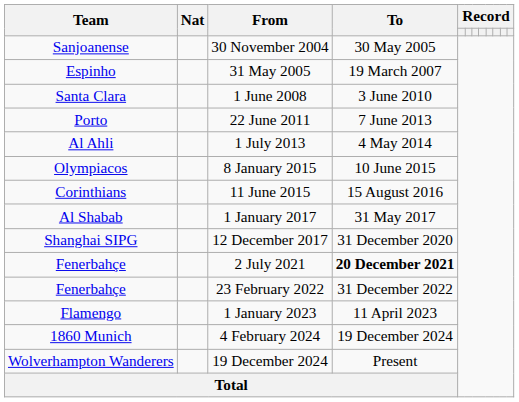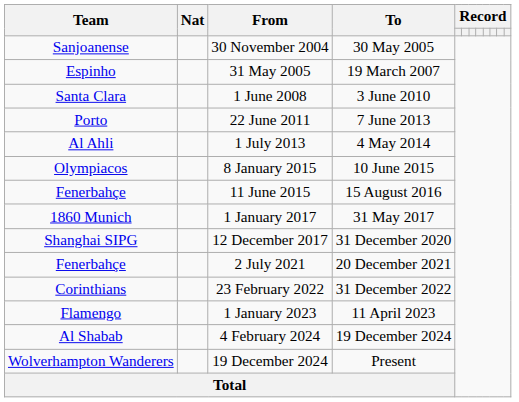11 June 2015 | Team: Corinthians -> Fenerbahçe
1 January 2017 | Team: Al Shabab -> 1860 Munich
2 July 2021 | To: bold -> normal
23 February 2022 | Team: Fenerbahçe -> Corinthians
4 February 2024 | Team: 1860 Munich -> Al Shabab
